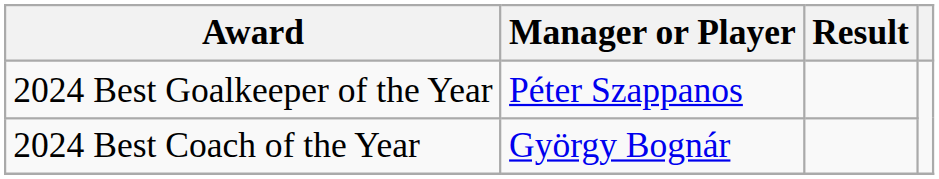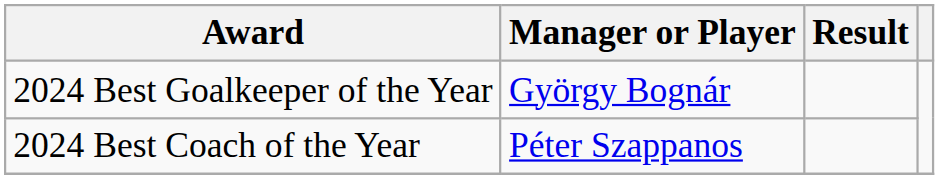2024 Best Goalkeeper of the Year | Manager or Player: Péter Szappanos -> György Bognár
2024 Best Coach of the Year | Manager or Player: György Bognár -> Péter Szappanos
